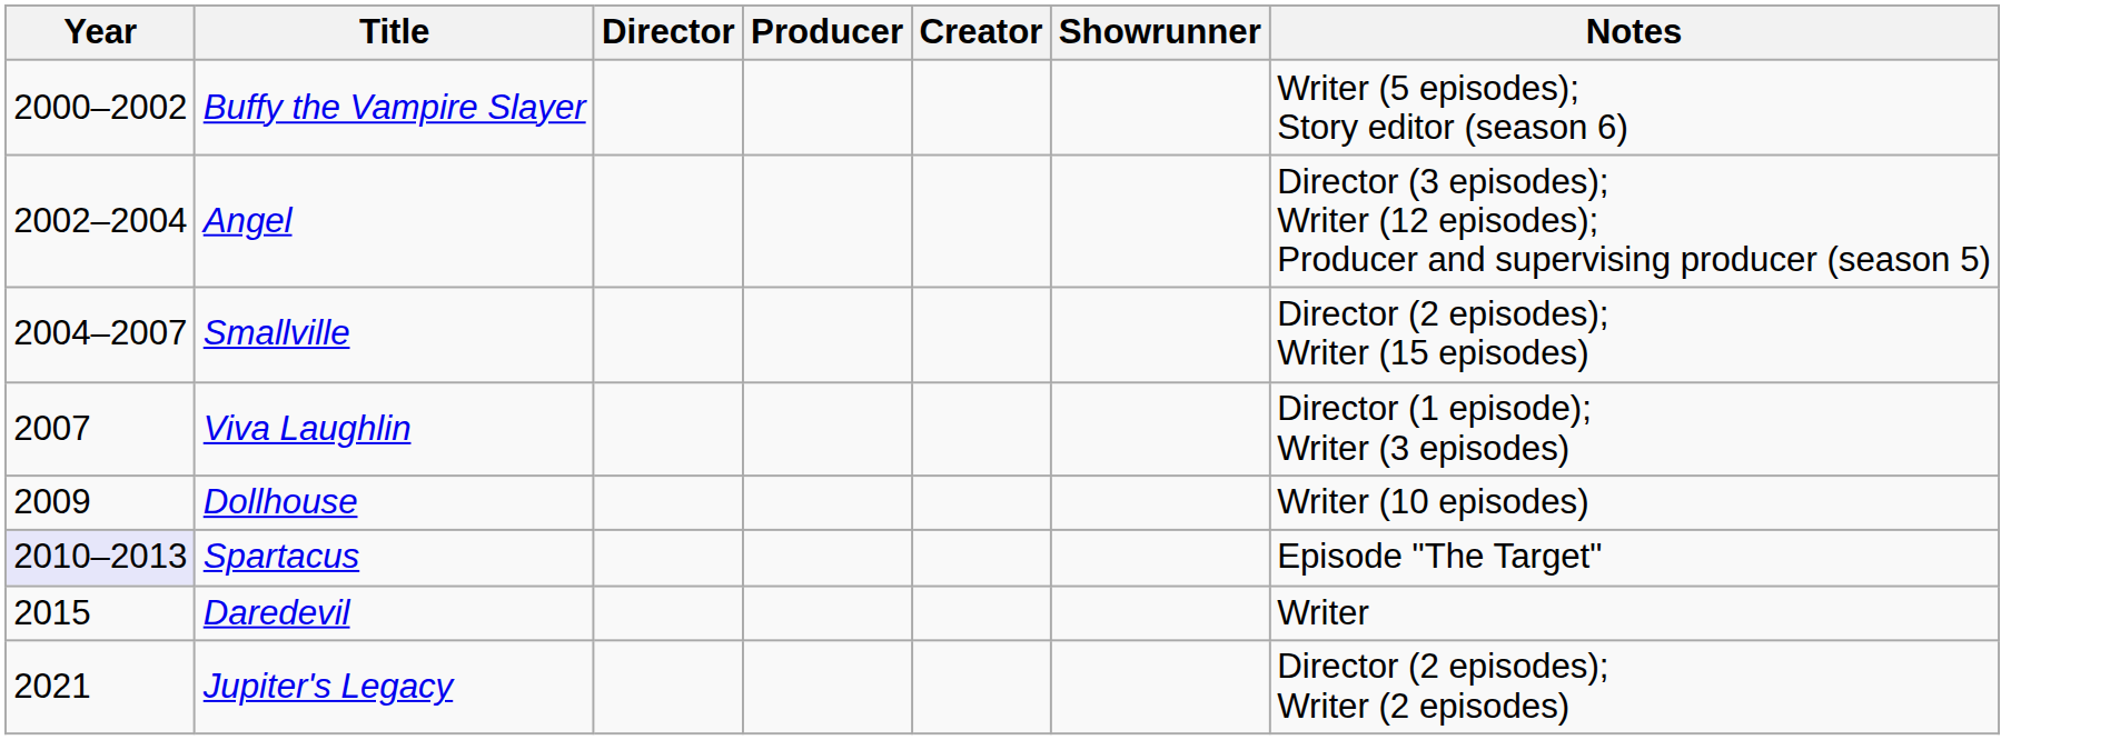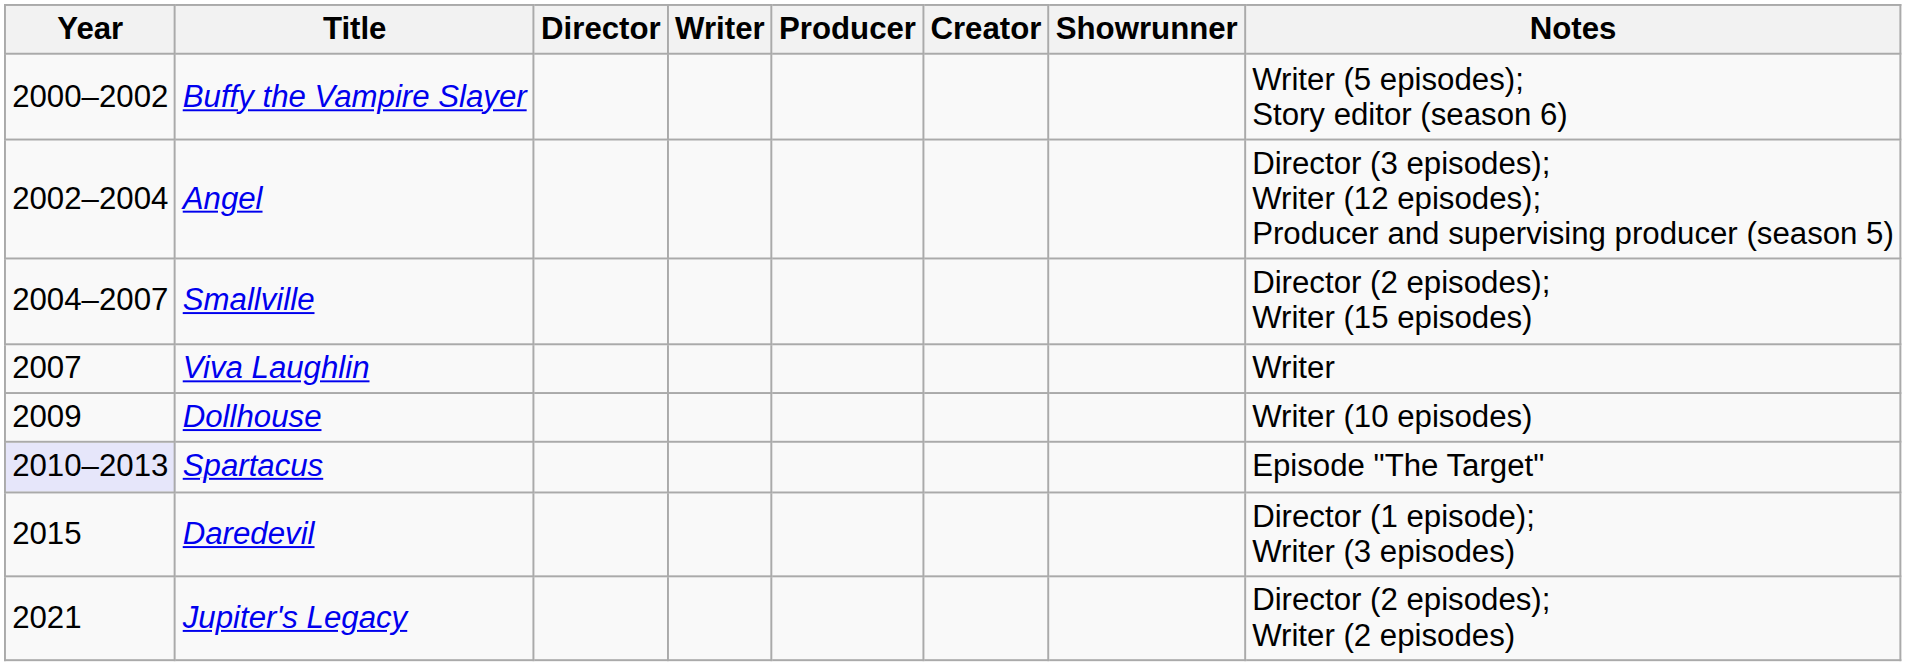+ column: Writer
Viva Laughlin | Notes: Director (1 episode); Writer (3 episodes) -> Writer
Daredevil | Notes: Writer -> Director (1 episode); Writer (3 episodes)
